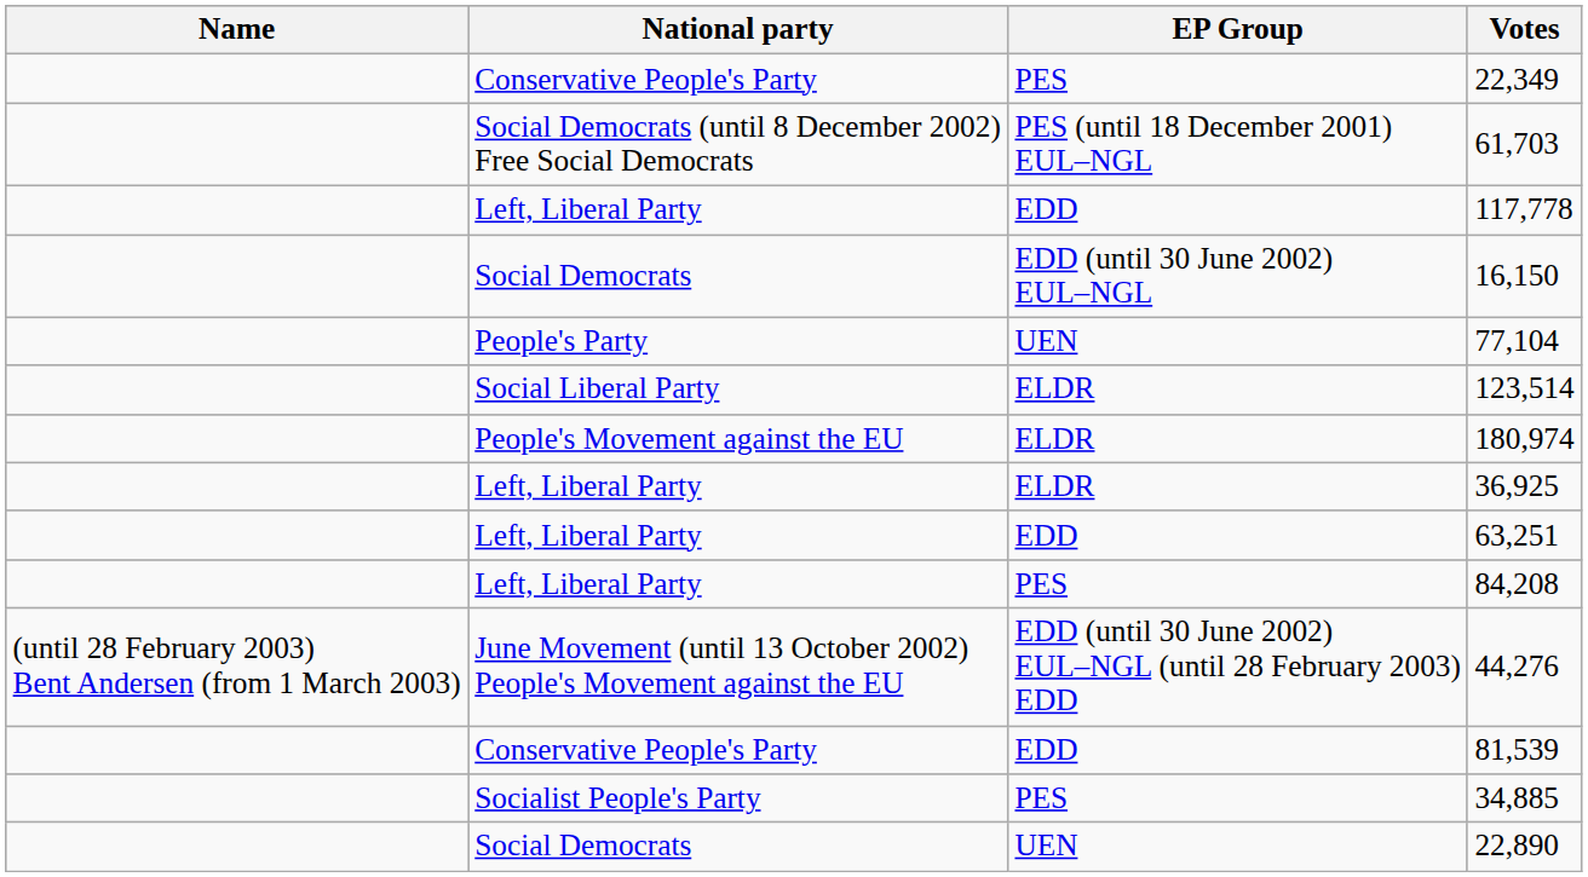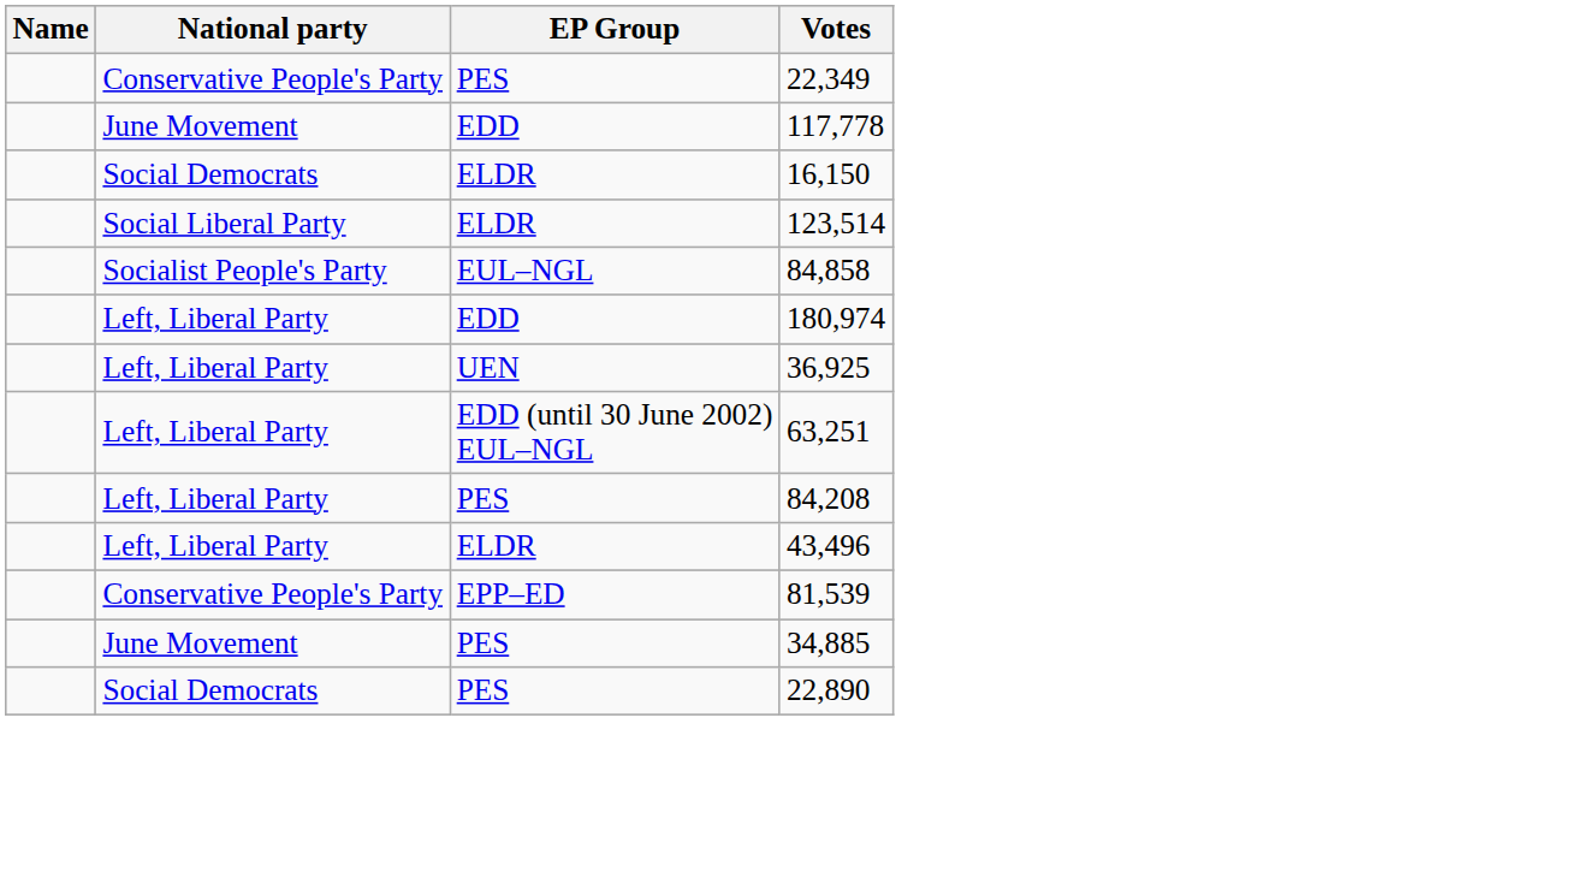- row: Social Democrats (until 8 December 2002) Free Social Democrats | PES (until 18 December 2001) EUL–NGL | 61,703
117,778 | National party: Left, Liberal Party -> June Movement
16,150 | EP Group: EDD (until 30 June 2002) EUL–NGL -> ELDR
- row: People's Party | UEN | 77,104
+ row: Socialist People's Party | EUL–NGL | 84,858
180,974 | National party: People's Movement against the EU -> Left, Liberal Party
180,974 | EP Group: ELDR -> EDD
36,925 | EP Group: ELDR -> UEN
63,251 | EP Group: EDD -> EDD (until 30 June 2002) EUL–NGL
- row: (until 28 February 2003) Bent Andersen (from 1 March 2003) | June Movement (until 13 October 2002) People's Movement against the EU | EDD (until 30 June 2002) EUL–NGL (until 28 February 2003) EDD | 44,276
+ row: Left, Liberal Party | ELDR | 43,496
81,539 | EP Group: EDD -> EPP–ED
34,885 | National party: Socialist People's Party -> June Movement
22,890 | EP Group: UEN -> PES
